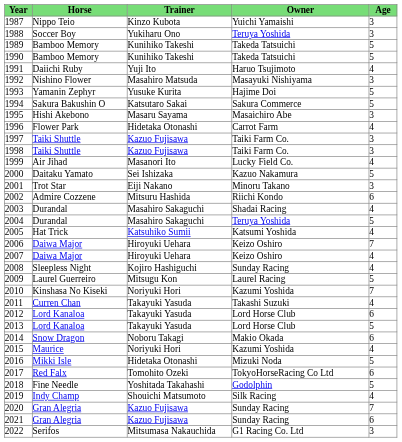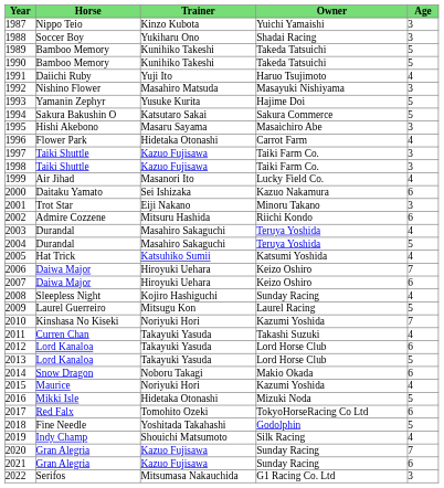1988 | Owner: Teruya Yoshida -> Shadai Racing
2000 | Age: 5 -> 6
2003 | Owner: Shadai Racing -> Teruya Yoshida
2007 | Age: 4 -> 6
